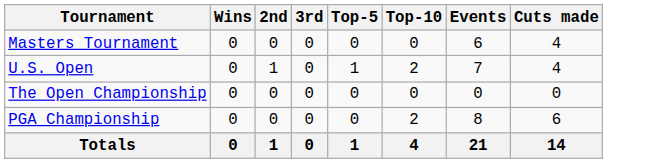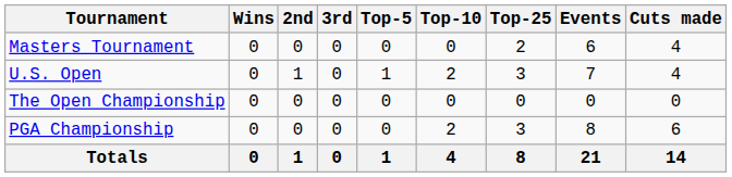+ column: Top-25 | 2 | 3 | 0 | 3 | 8
